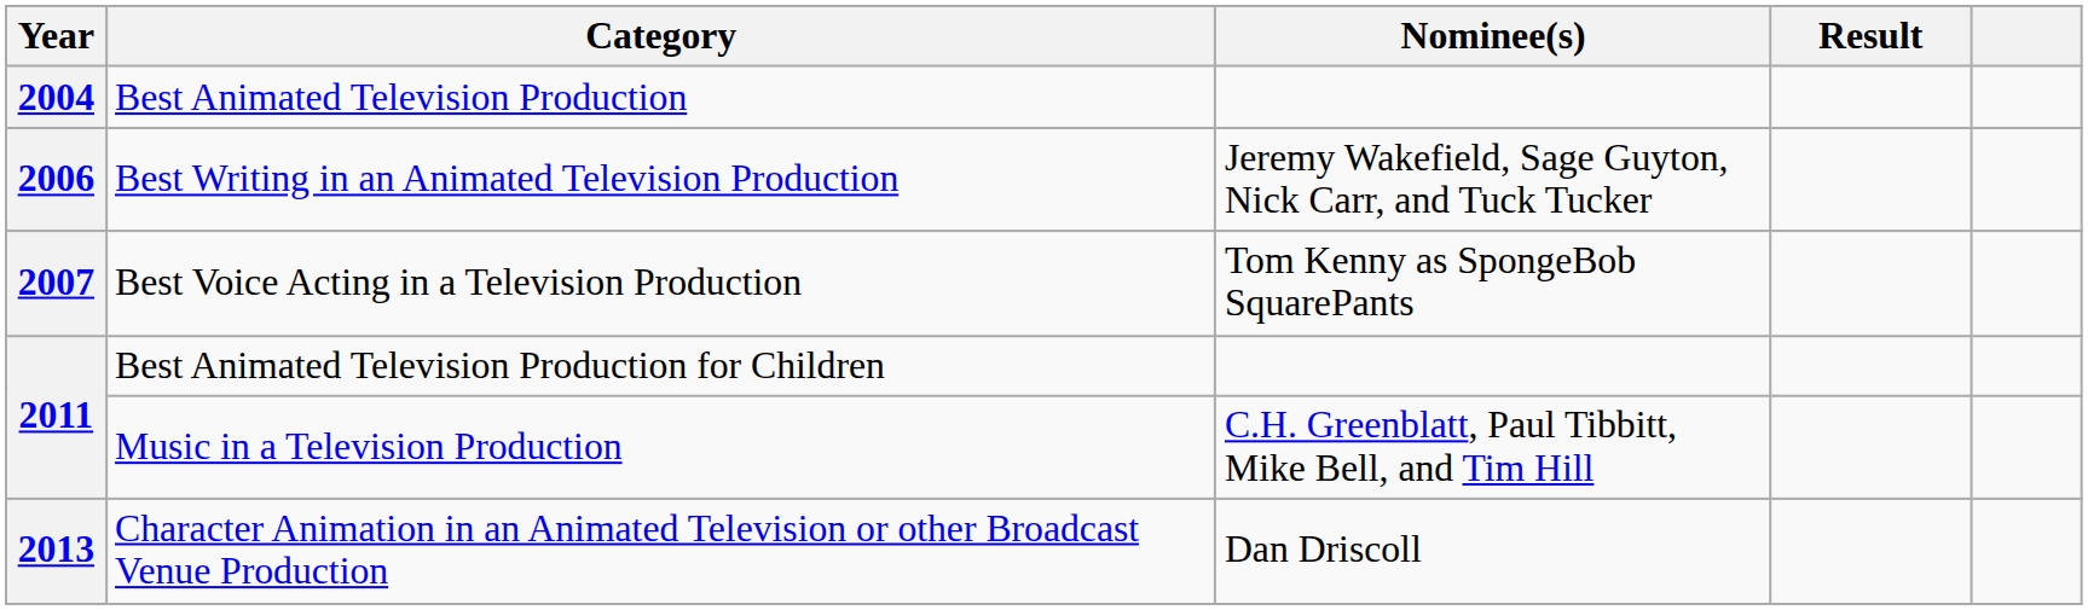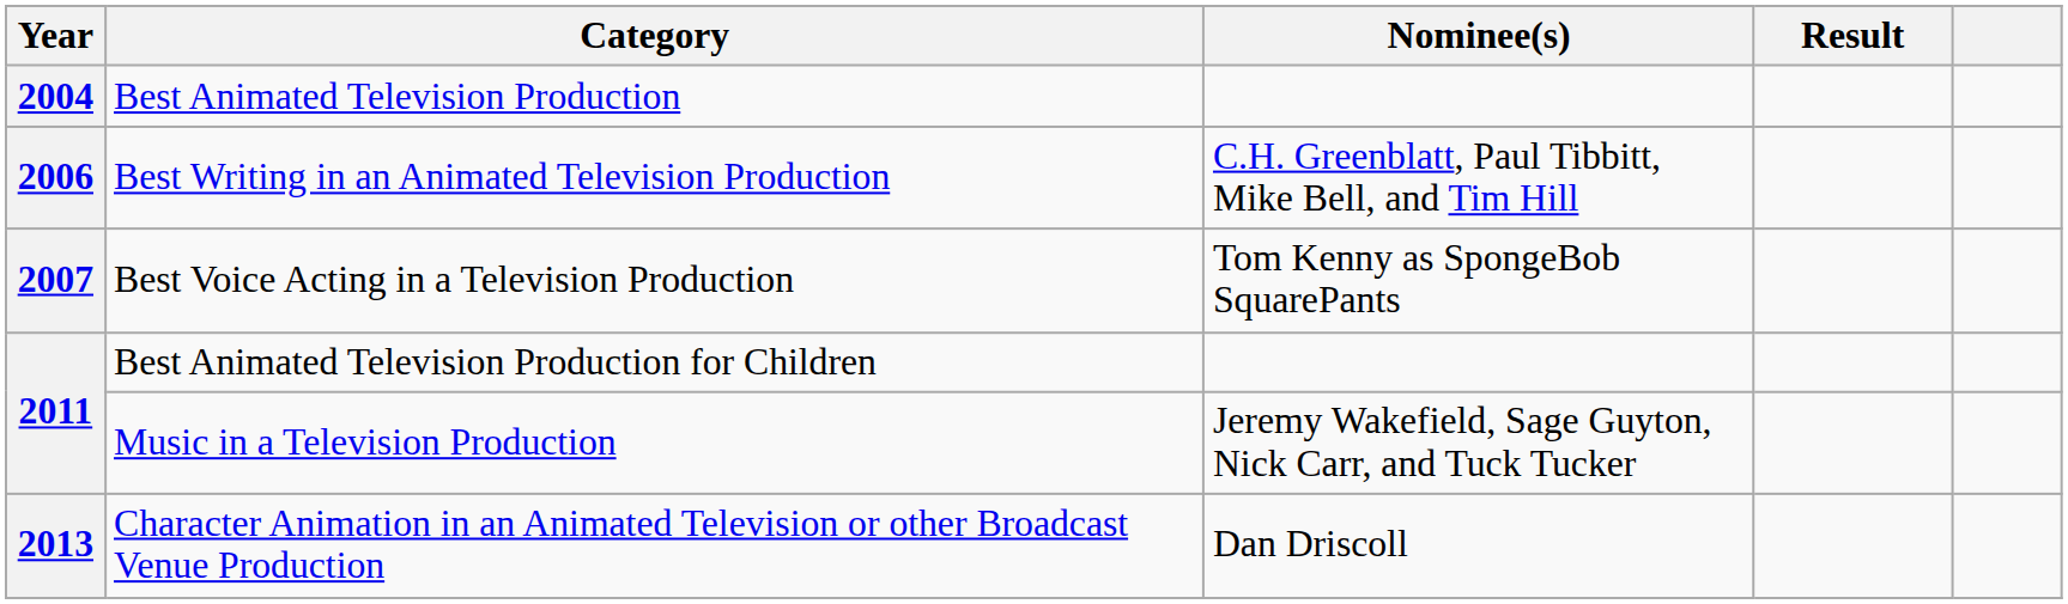Best Writing in an Animated Television Production | Nominee(s): Jeremy Wakefield, Sage Guyton, Nick Carr, and Tuck Tucker -> C.H. Greenblatt, Paul Tibbitt, Mike Bell, and Tim Hill
Music in a Television Production | Nominee(s): C.H. Greenblatt, Paul Tibbitt, Mike Bell, and Tim Hill -> Jeremy Wakefield, Sage Guyton, Nick Carr, and Tuck Tucker
